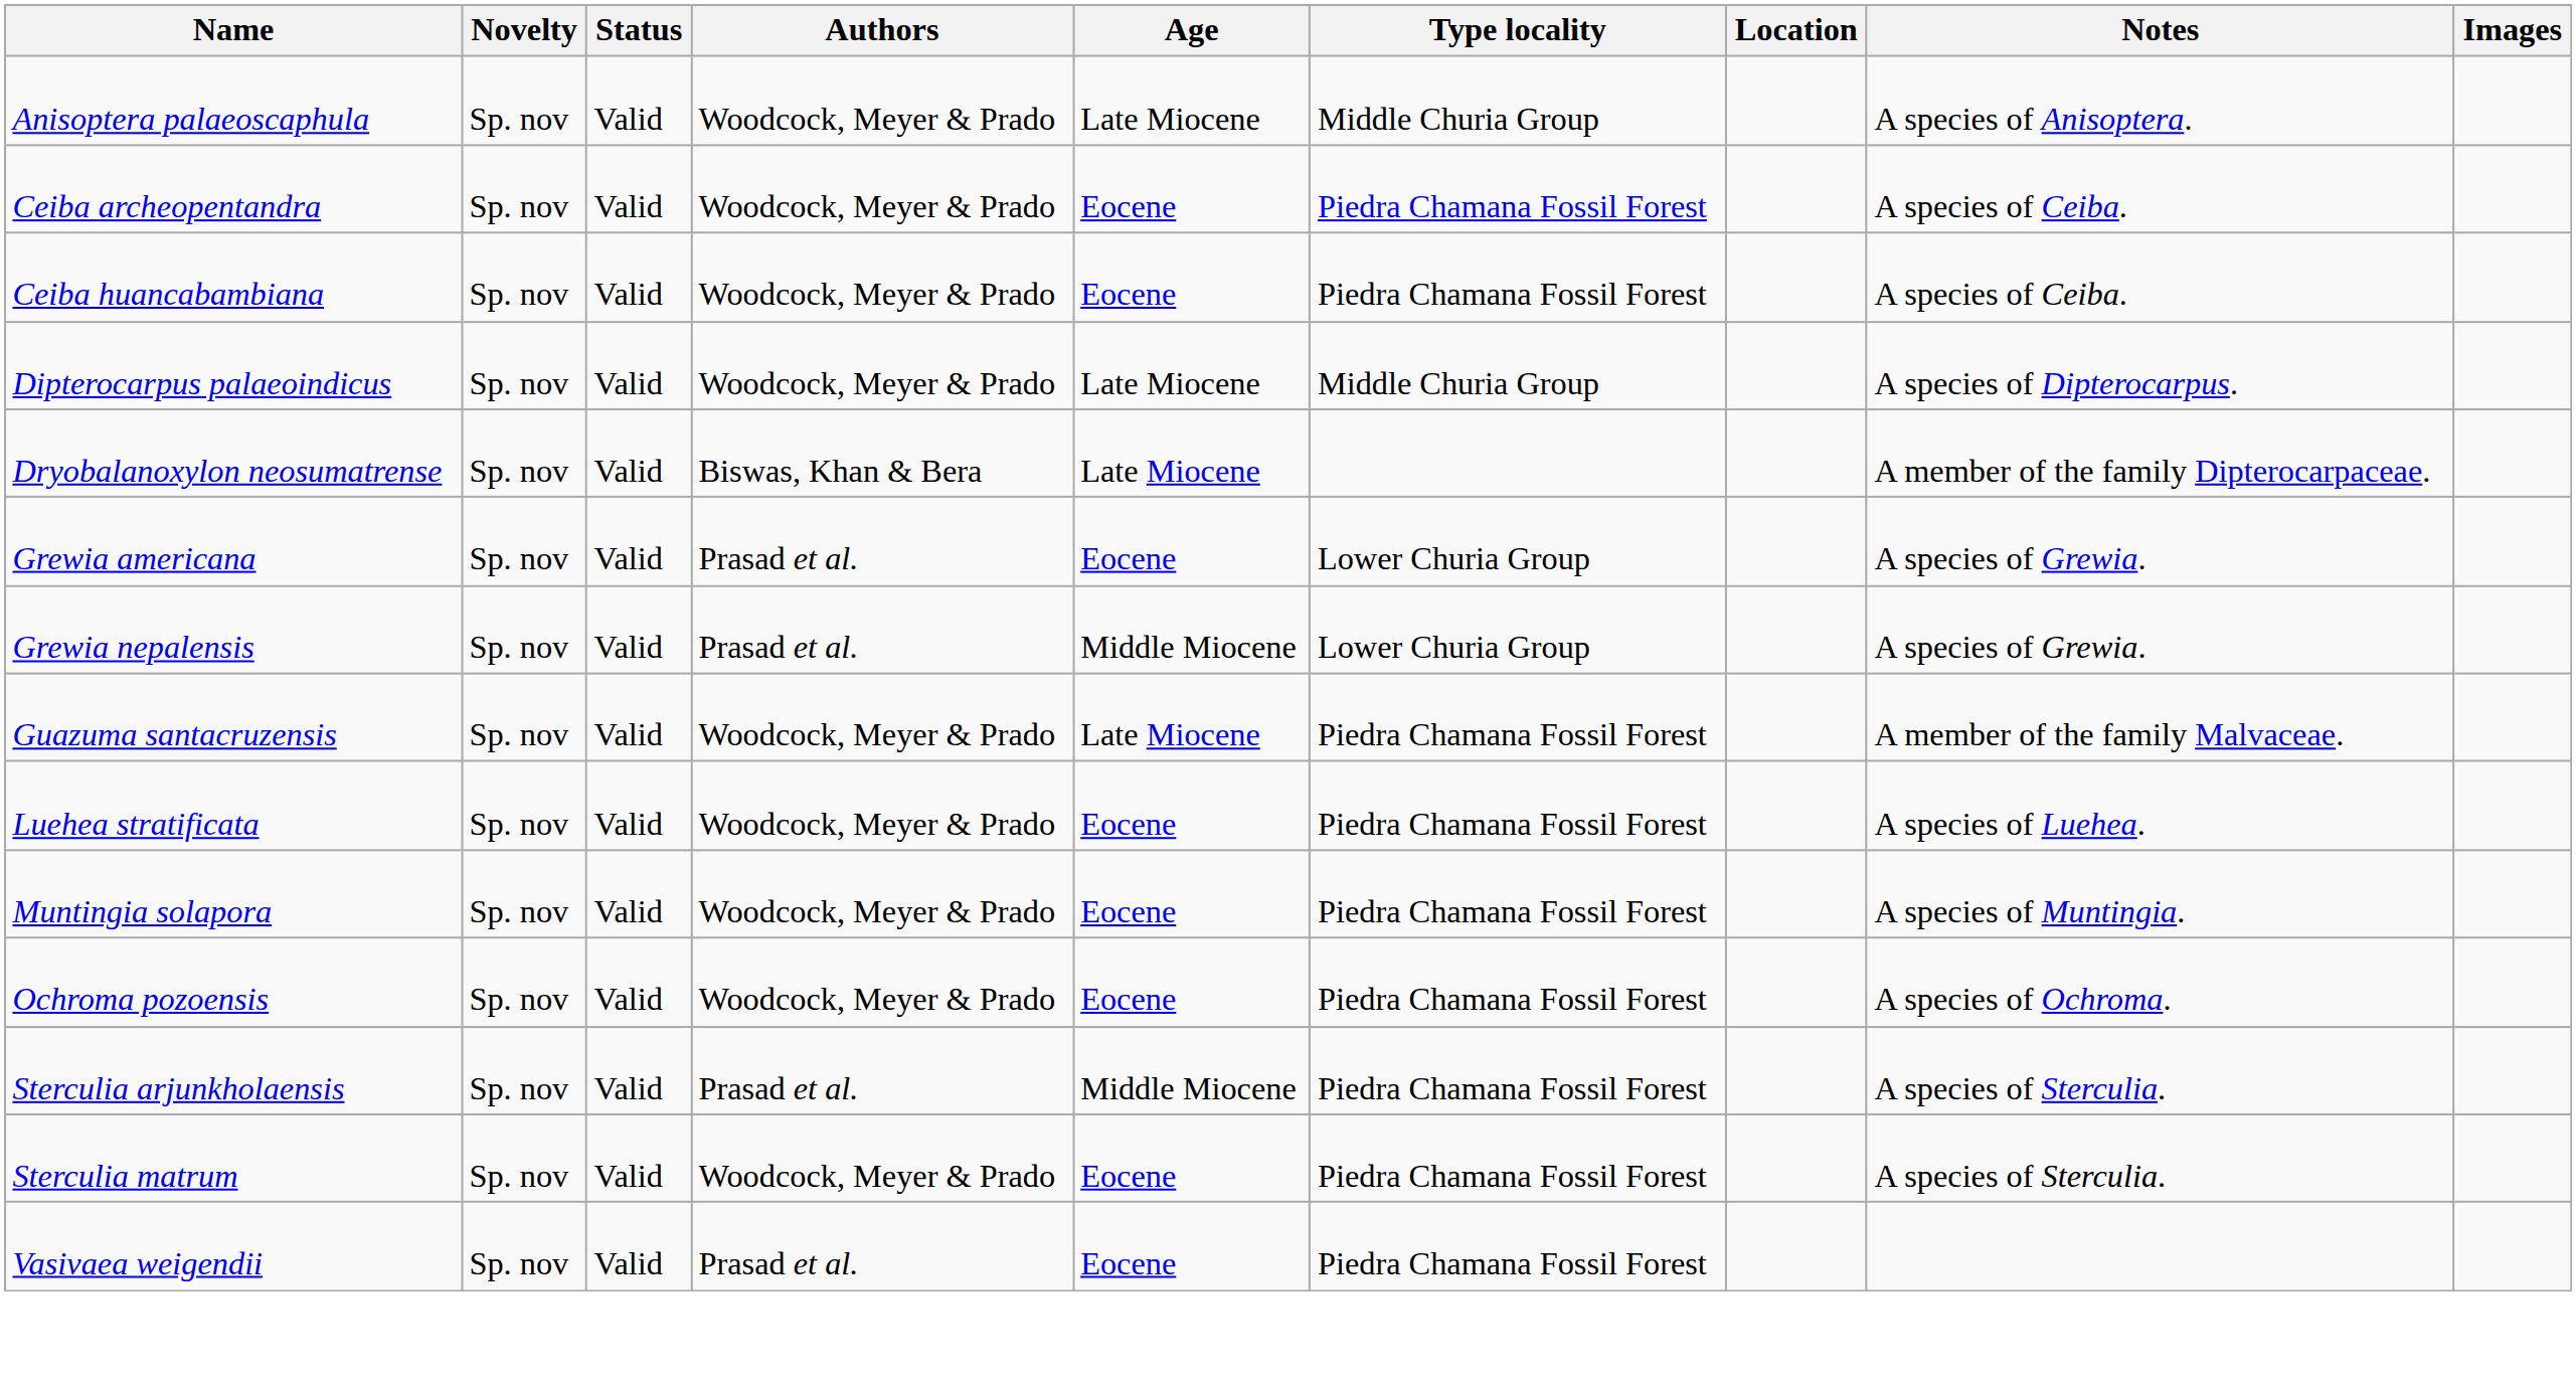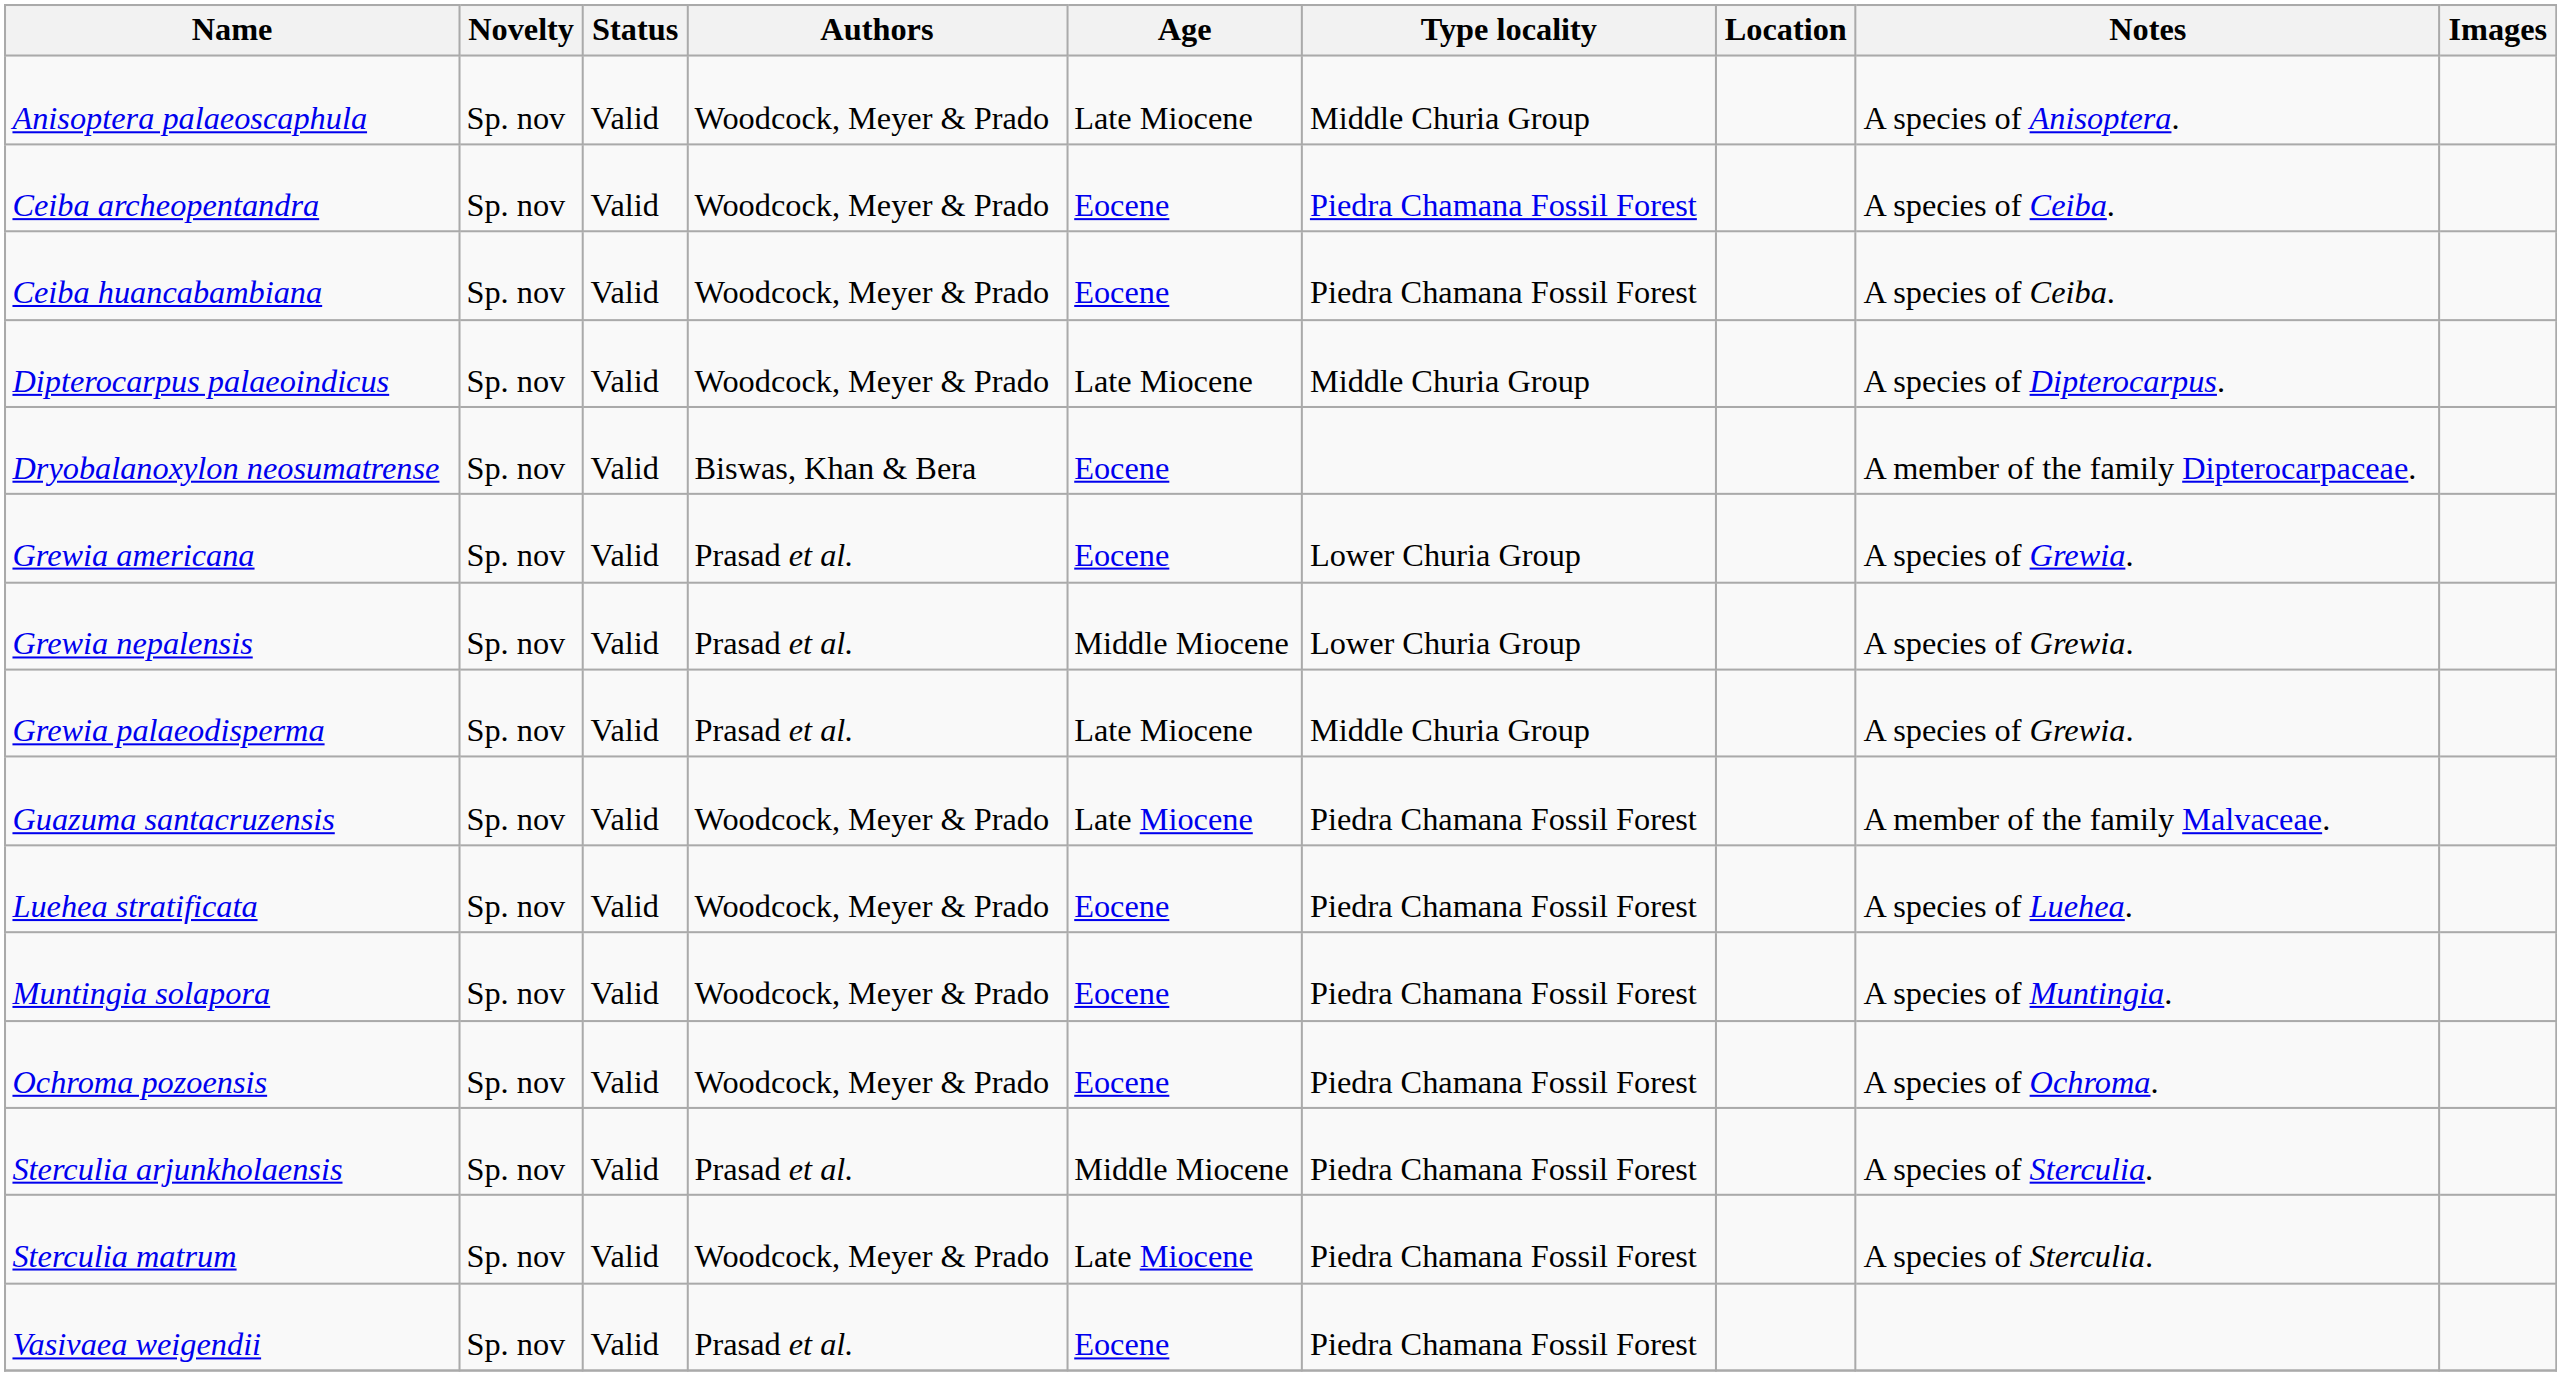Dryobalanoxylon neosumatrense | Age: Late Miocene -> Eocene
+ row: Grewia palaeodisperma | Sp. nov | Valid | Prasad et al. | Late Miocene | Middle Churia Group | A species of Grewia.
Sterculia matrum | Age: Eocene -> Late Miocene
